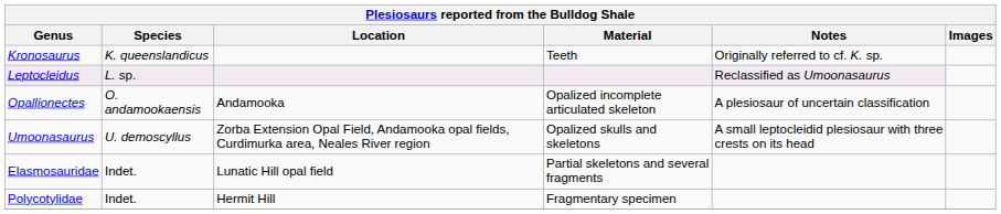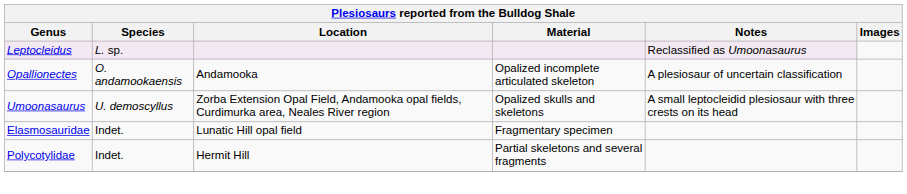- row: Kronosaurus | K. queenslandicus | Teeth | Originally referred to cf. K. sp.
Elasmosauridae | Material: Partial skeletons and several fragments -> Fragmentary specimen
Polycotylidae | Material: Fragmentary specimen -> Partial skeletons and several fragments
